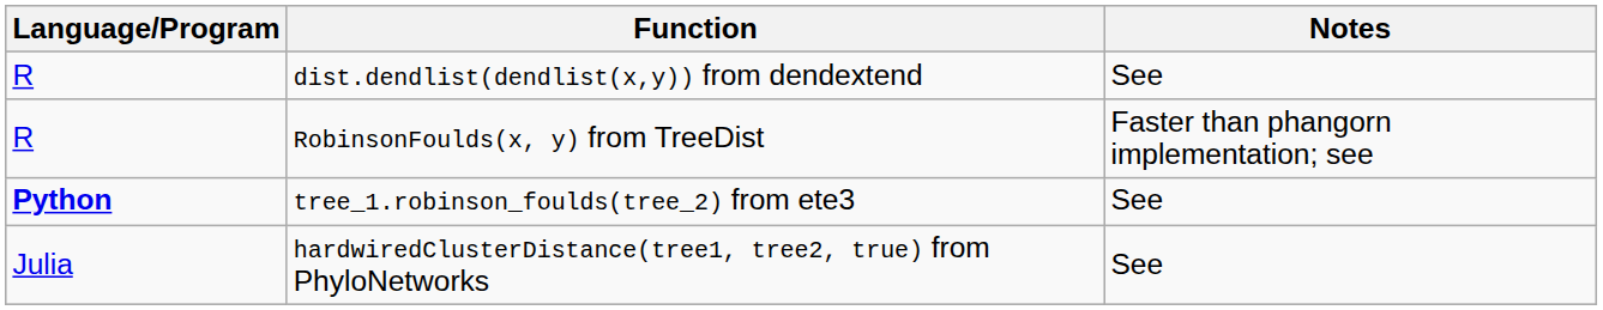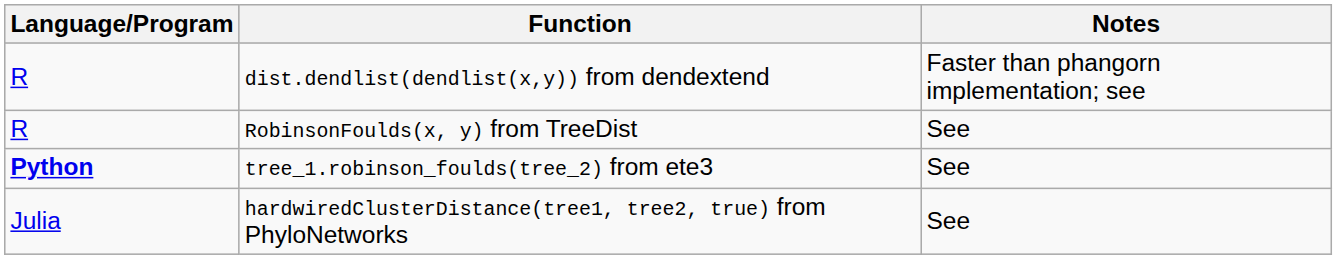dist.dendlist(dendlist(x,y)) from dendextend | Notes: See -> Faster than phangorn implementation; see
RobinsonFoulds(x, y) from TreeDist | Notes: Faster than phangorn implementation; see -> See
